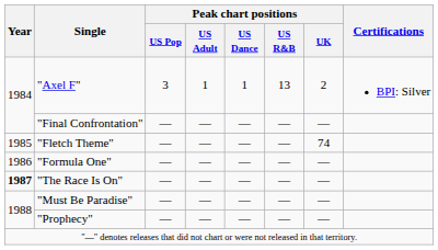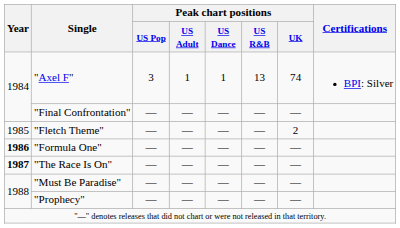"Axel F" | Peak chart positions / UK: 2 -> 74
"Fletch Theme" | Peak chart positions / UK: 74 -> 2
"Formula One" | Year: normal -> bold
